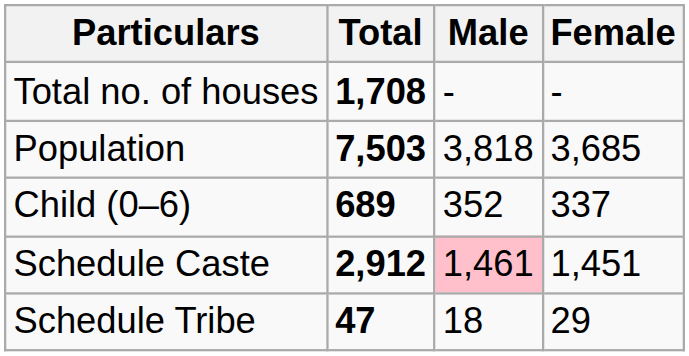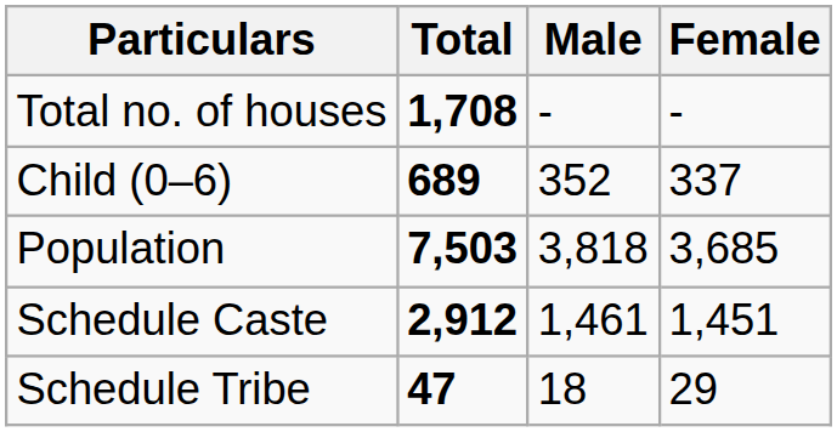rows swapped: Population <-> Child (0–6)
Schedule Caste | Male: pink background -> no background
